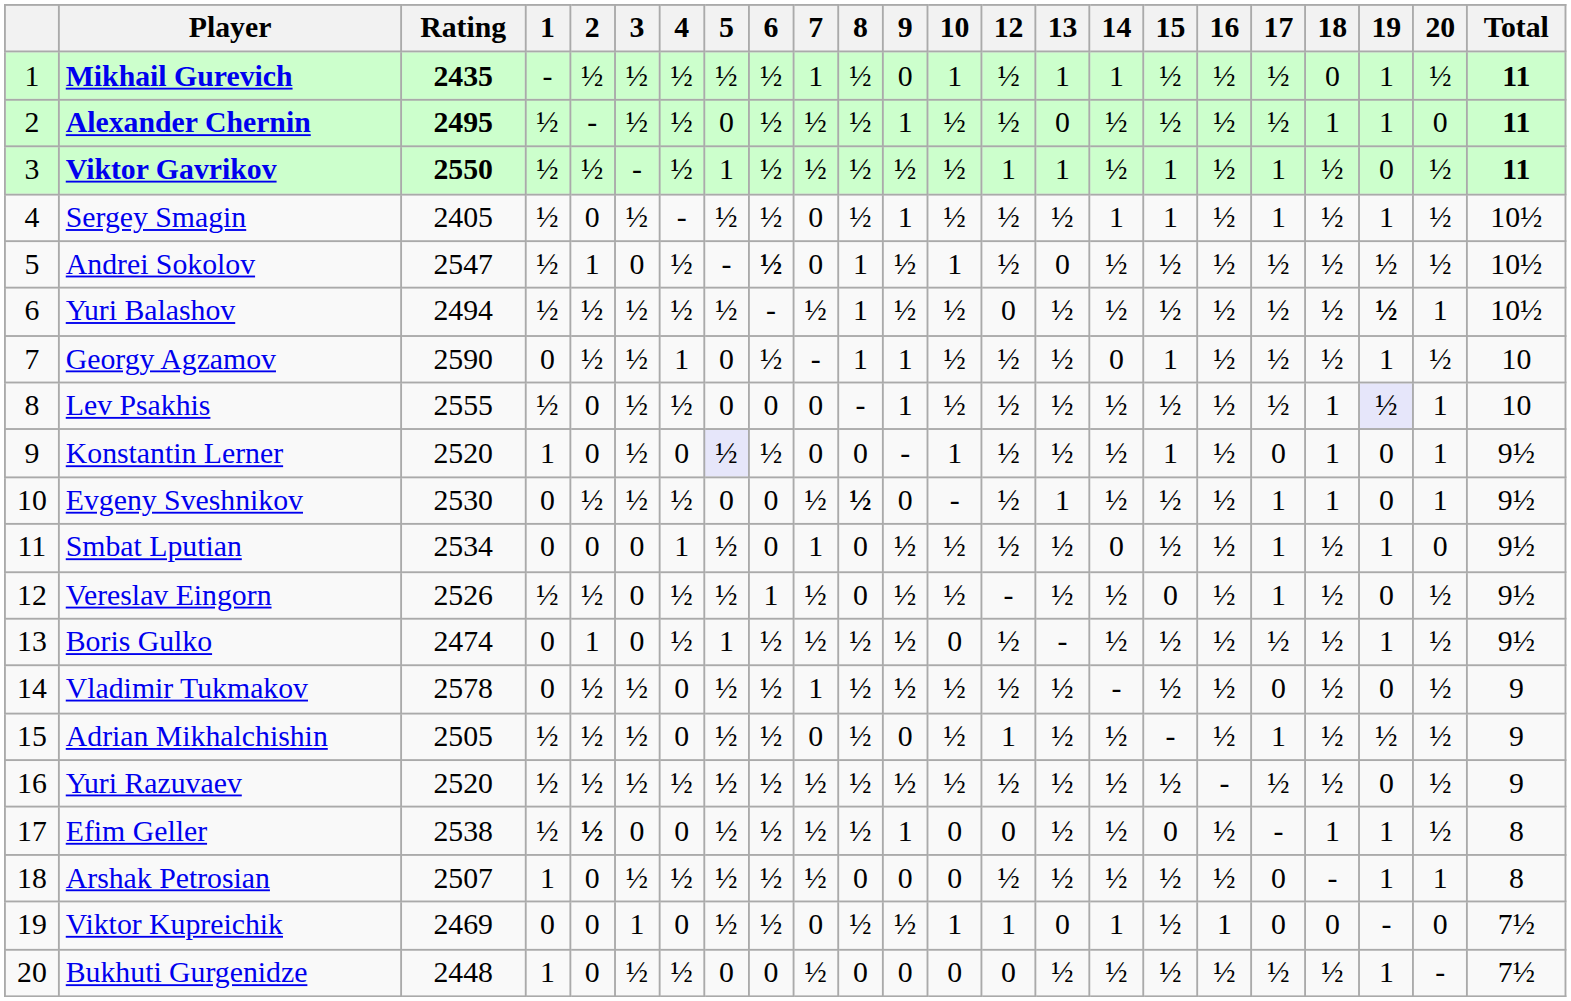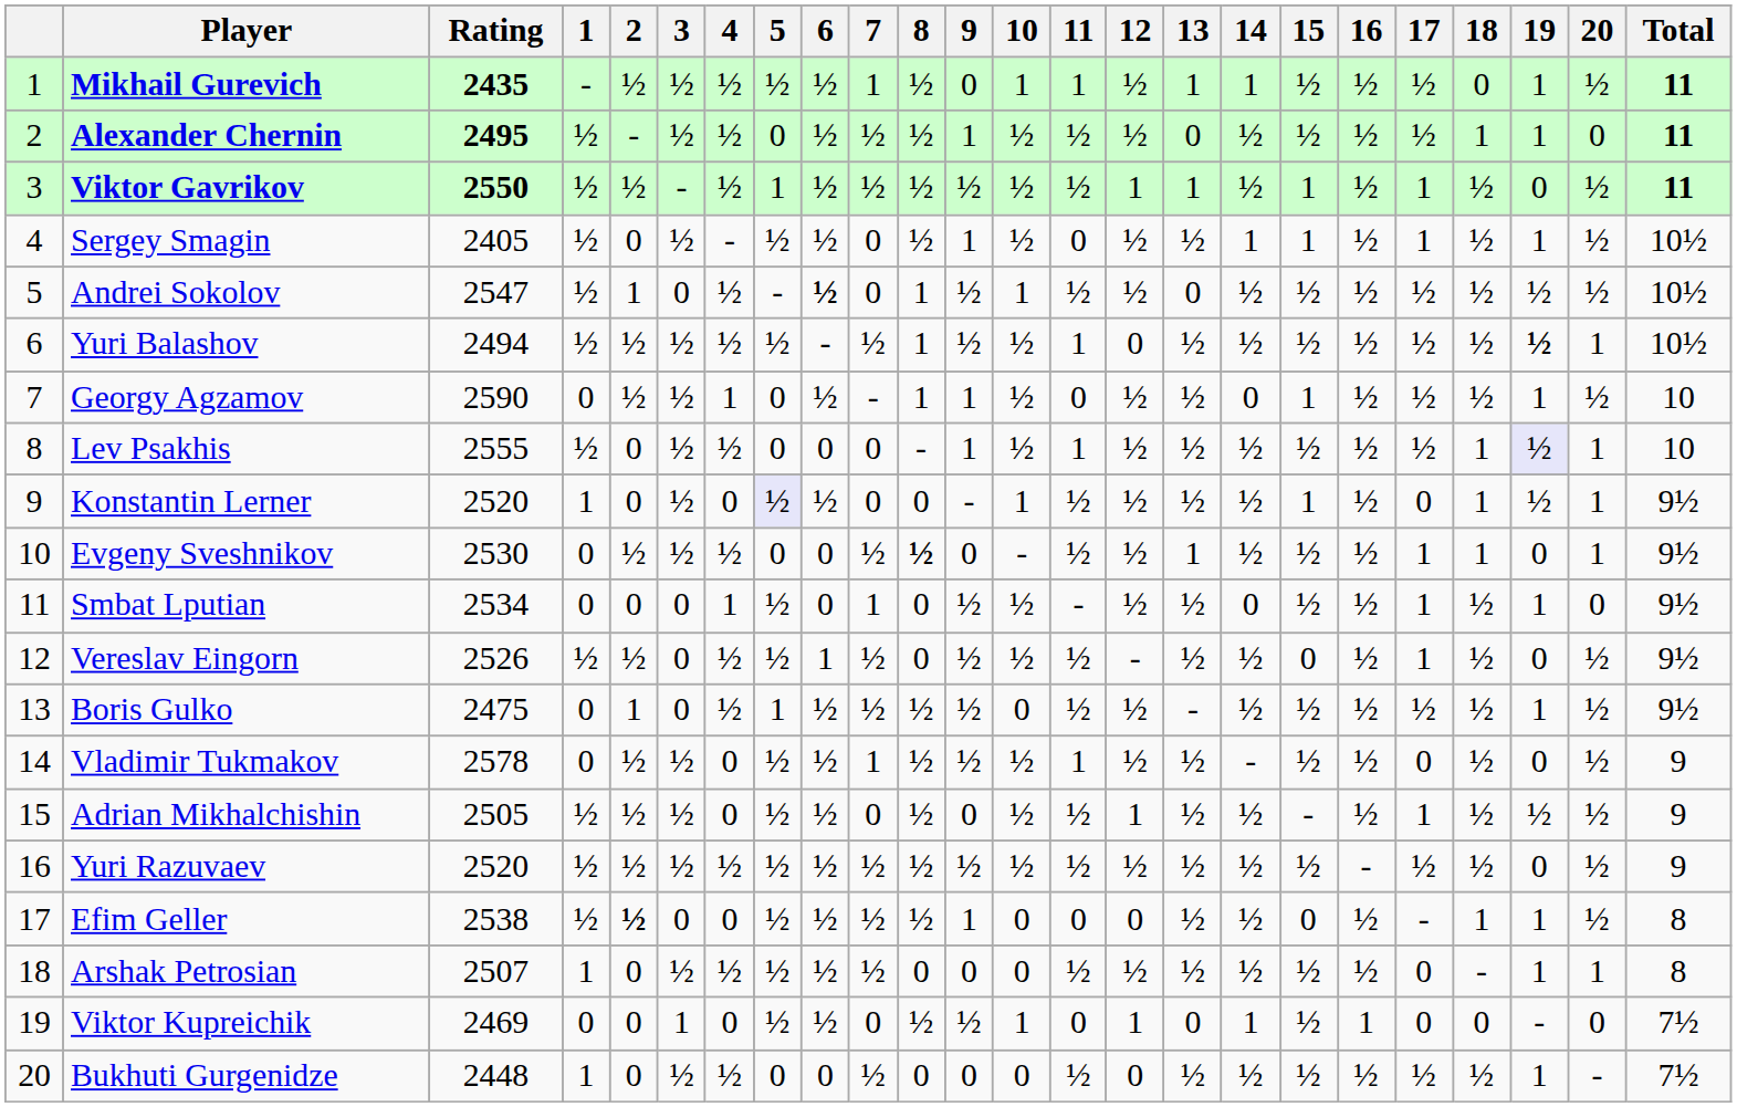+ column: 11 | 1 | ½ | ½ | 0 | ½ | 1 | 0 | 1 | ½ | ½ | - | ½ | ½ | 1 | ½ | ½ | 0 | ½ | 0 | ½
Konstantin Lerner | 19: 0 -> ½
Boris Gulko | Rating: 2474 -> 2475
